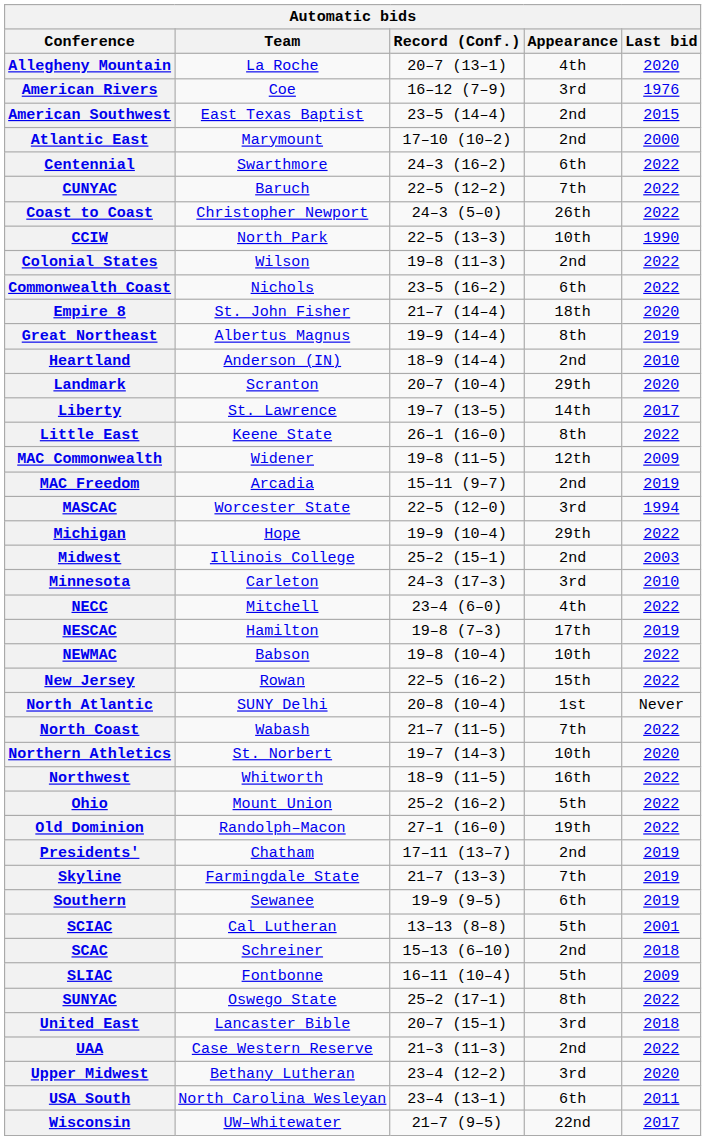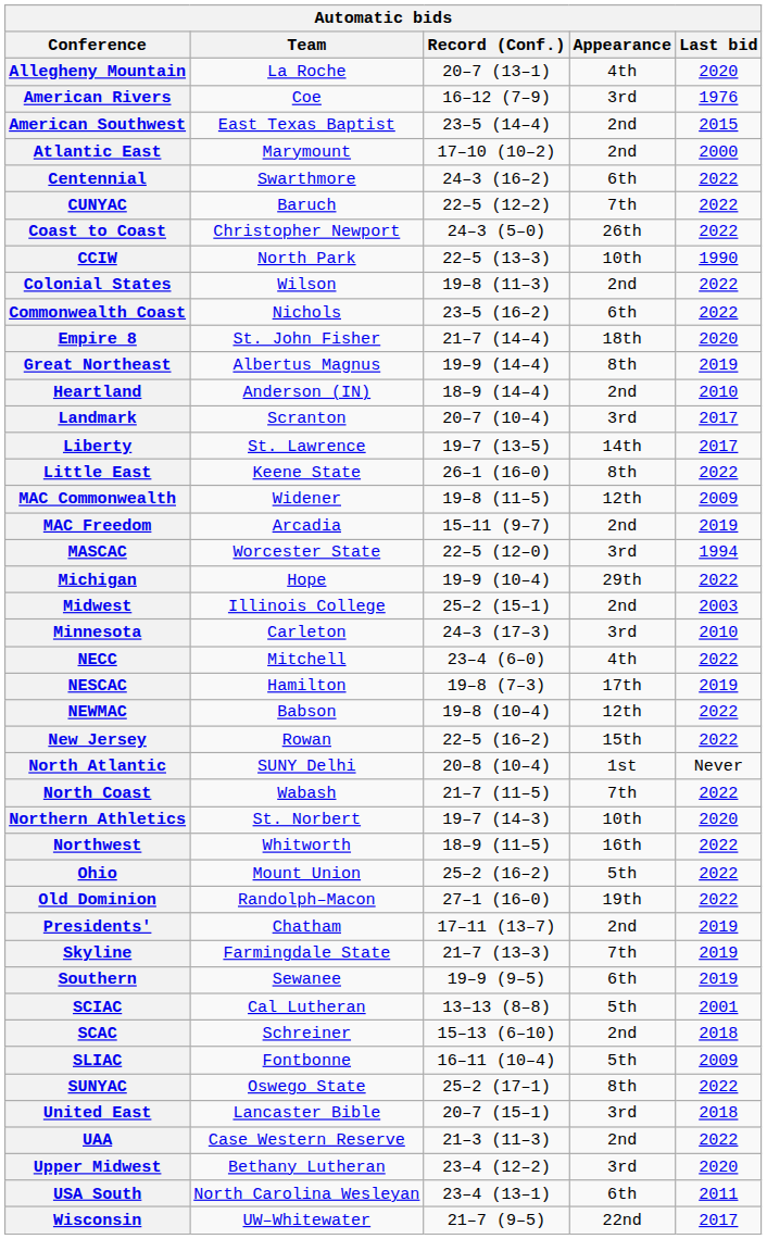Landmark | Appearance: 29th -> 3rd
Landmark | Last bid: 2020 -> 2017
NEWMAC | Appearance: 10th -> 12th
